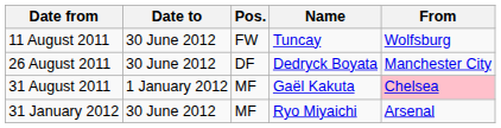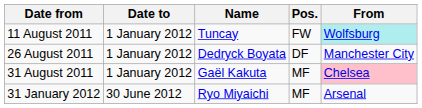columns swapped: Pos. <-> Name
11 August 2011 | Date to: 30 June 2012 -> 1 January 2012
11 August 2011 | From: no background -> paleturquoise background
26 August 2011 | Date to: 30 June 2012 -> 1 January 2012
